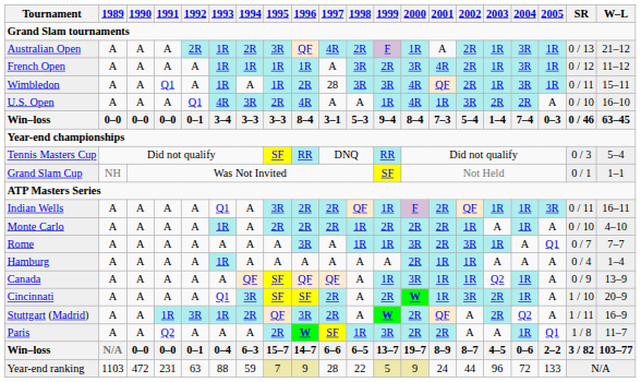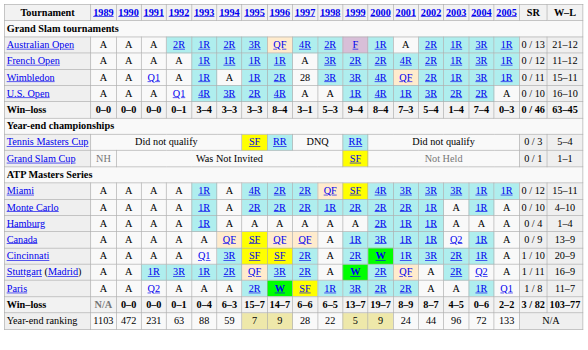French Open | 2000: 3R -> 2R
- row: Indian Wells | A | A | A | A | Q1 | A | 3R | 2R | 2R | QF | 1R | F | 2R | QF | 1R | 1R | 3R | 0 / 11 | 16–11
+ row: Miami | A | A | A | A | 1R | A | 4R | 2R | 2R | QF | SF | 4R | 3R | 3R | 3R | 1R | 1R | 0 / 12 | 15–11
- row: Rome | A | A | A | A | A | A | A | 3R | A | 1R | 1R | 3R | 2R | 3R | 1R | A | Q1 | 0 / 7 | 7–7
